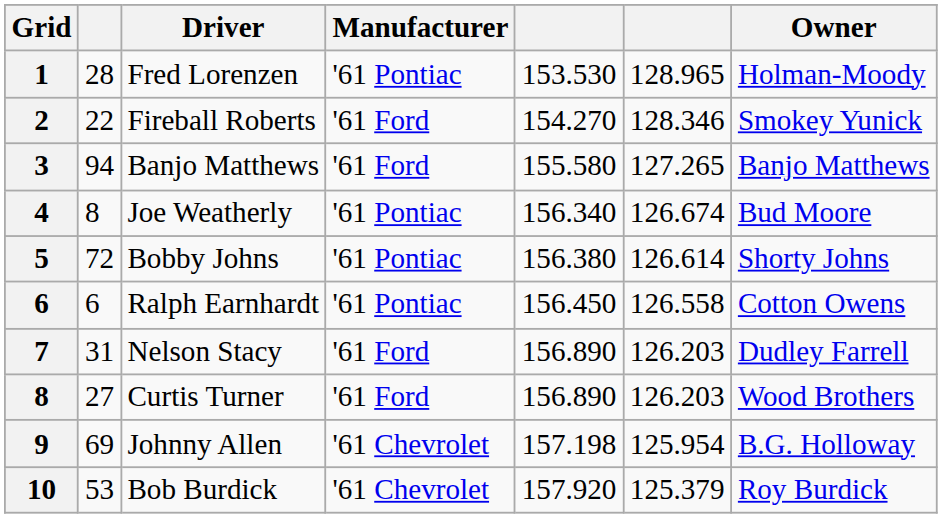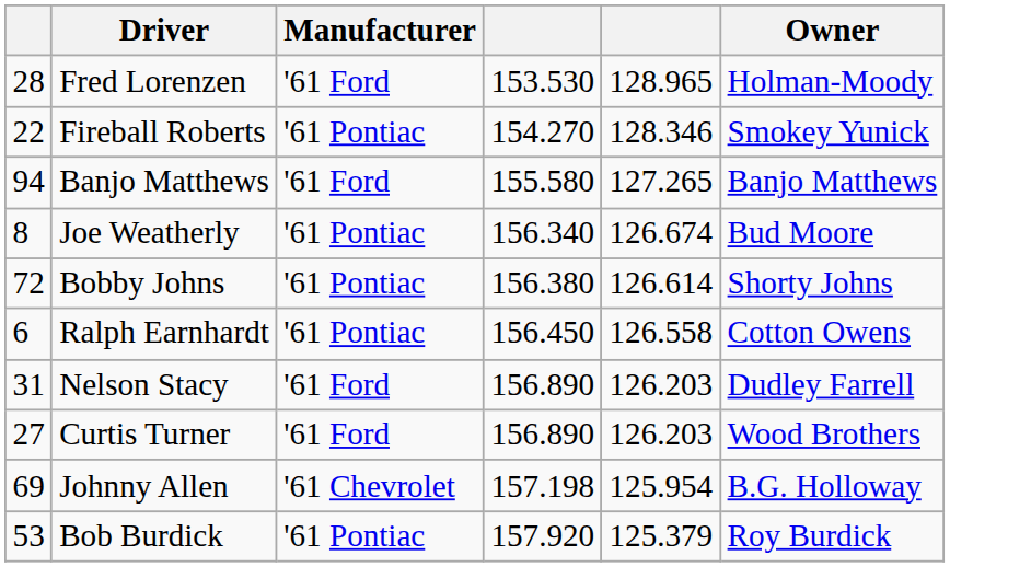- column: Grid | 1 | 2 | 3 | 4 | 5 | 6 | 7 | 8 | 9 | 10
Fred Lorenzen | Manufacturer: '61 Pontiac -> '61 Ford
Fireball Roberts | Manufacturer: '61 Ford -> '61 Pontiac
Bob Burdick | Manufacturer: '61 Chevrolet -> '61 Pontiac
